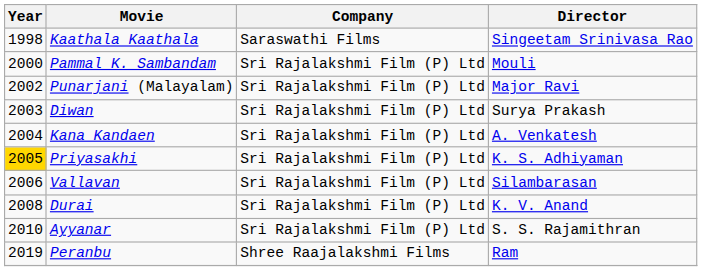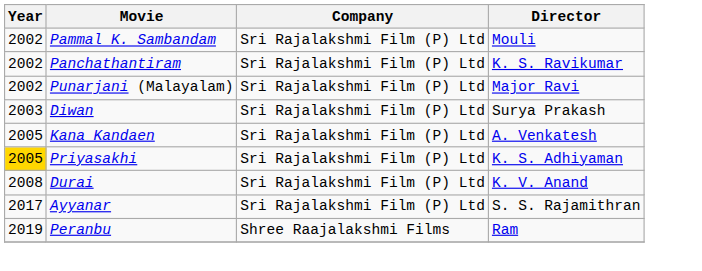- row: 1998 | Kaathala Kaathala | Saraswathi Films | Singeetam Srinivasa Rao
Pammal K. Sambandam | Year: 2000 -> 2002
+ row: 2002 | Panchathantiram | Sri Rajalakshmi Film (P) Ltd | K. S. Ravikumar
Kana Kandaen | Year: 2004 -> 2005
- row: 2006 | Vallavan | Sri Rajalakshmi Film (P) Ltd | Silambarasan
Ayyanar | Year: 2010 -> 2017
